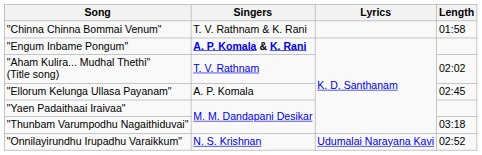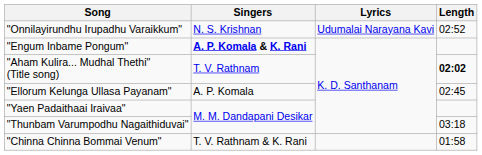rows swapped: "Onnilayirundhu Irupadhu Varaikkum" <-> "Chinna Chinna Bommai Venum"
"Aham Kulira... Mudhal Thethi" (Title song) | Length: normal -> bold
